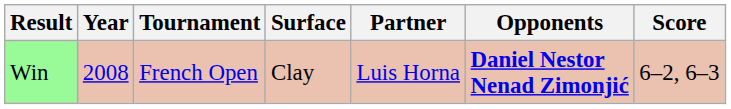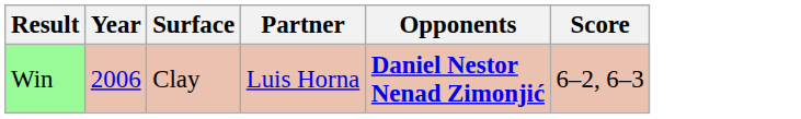- column: Tournament | French Open
Win | Year: 2008 -> 2006
